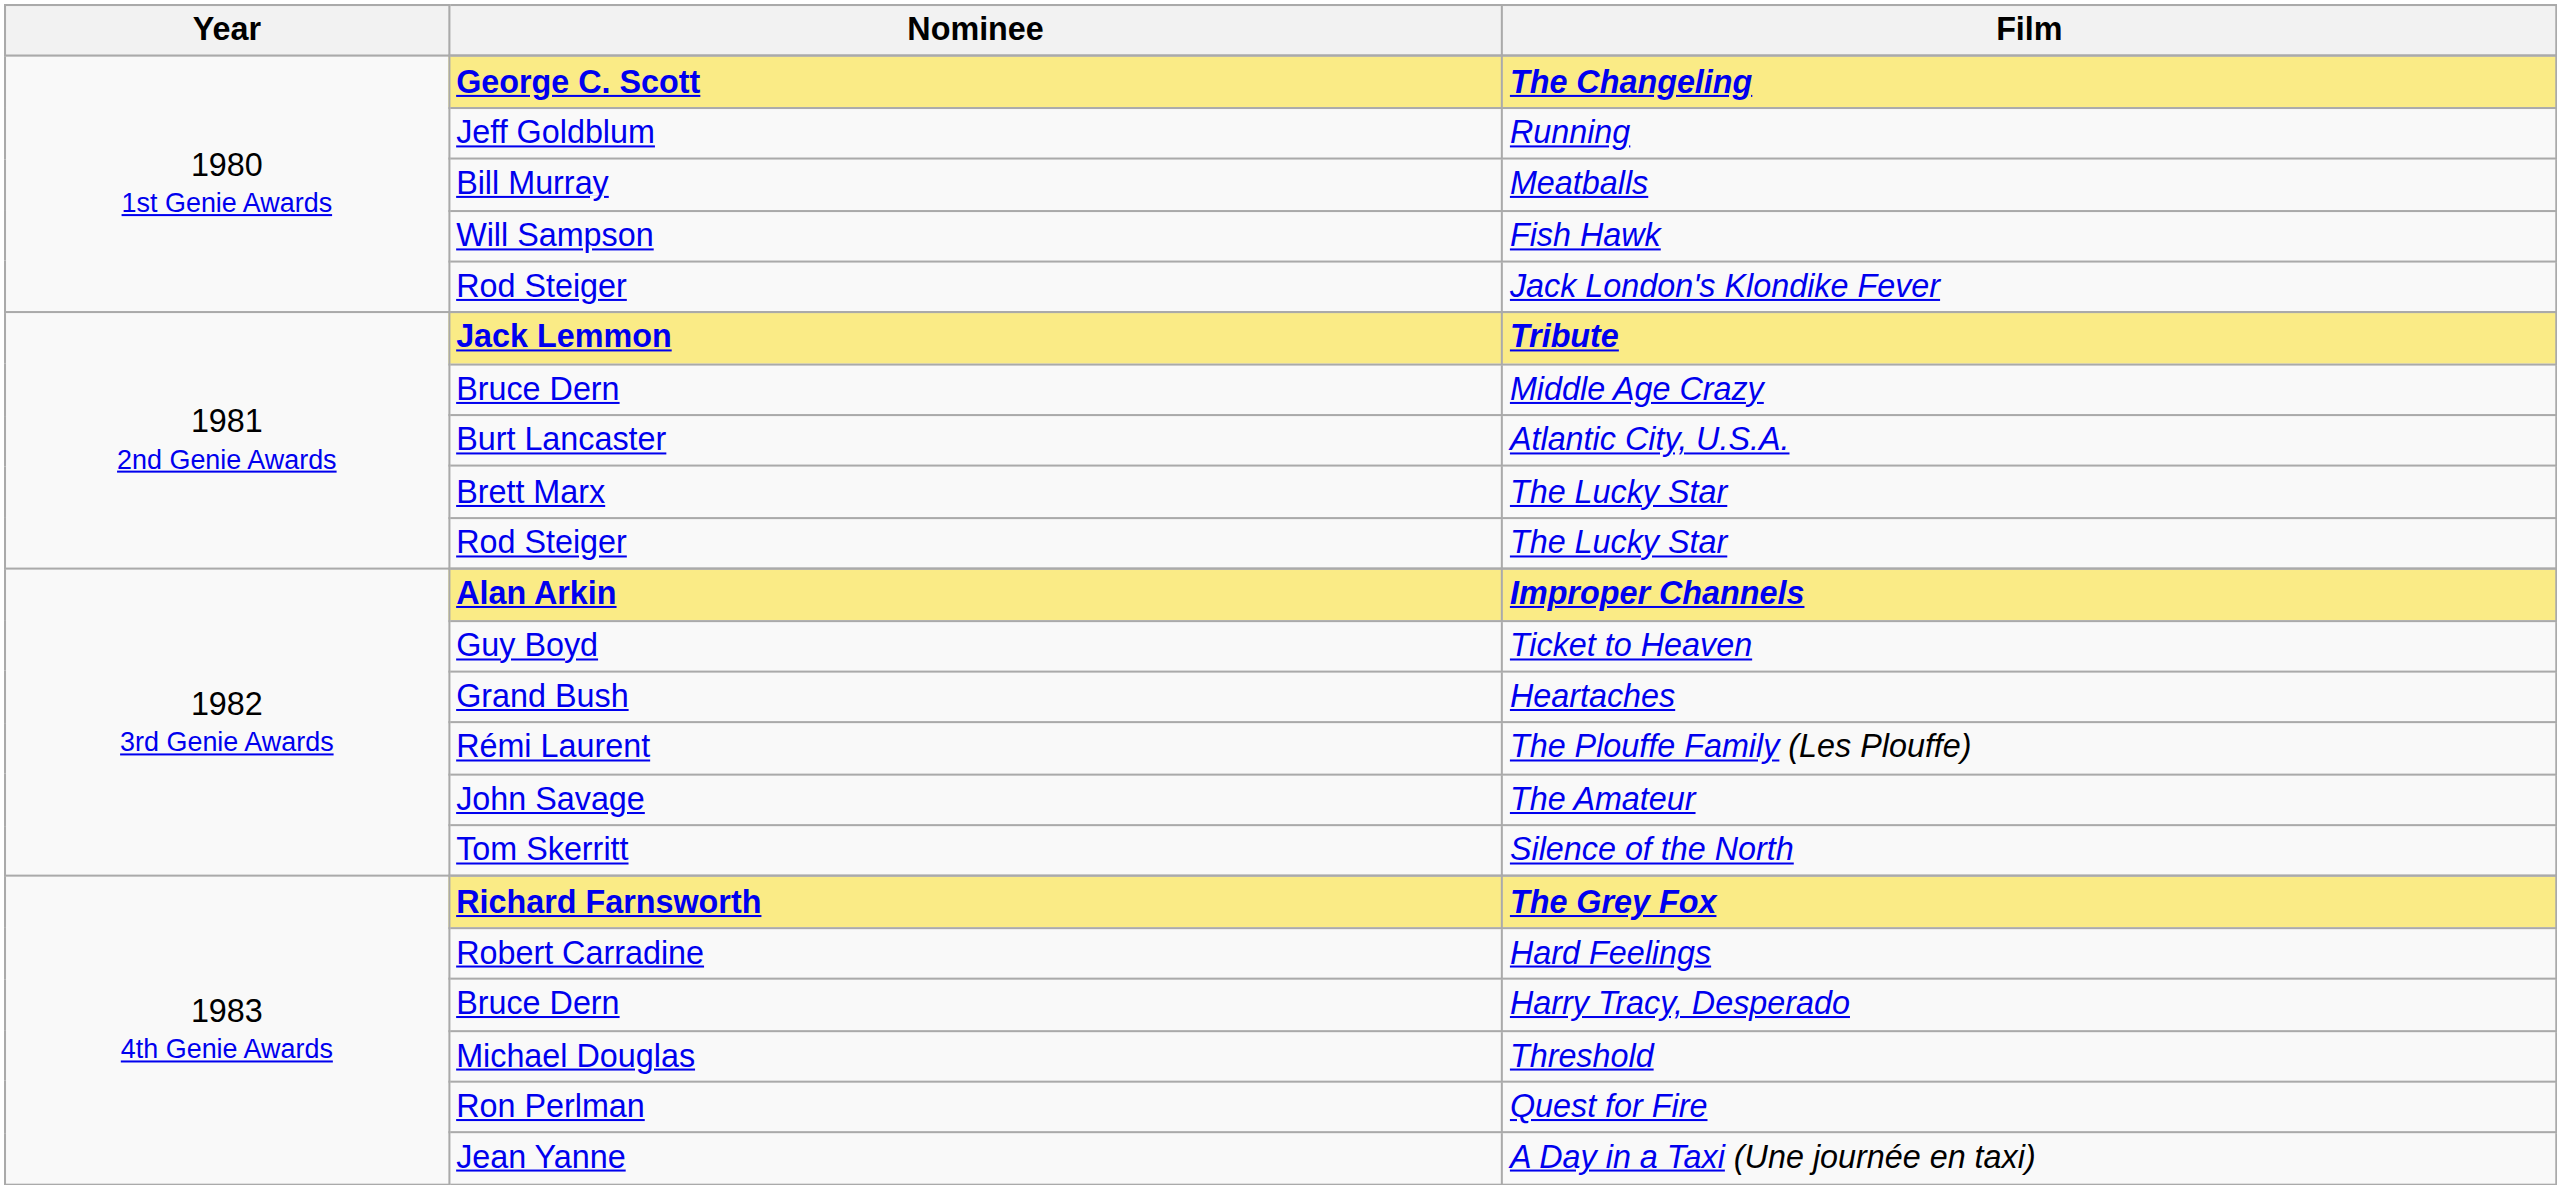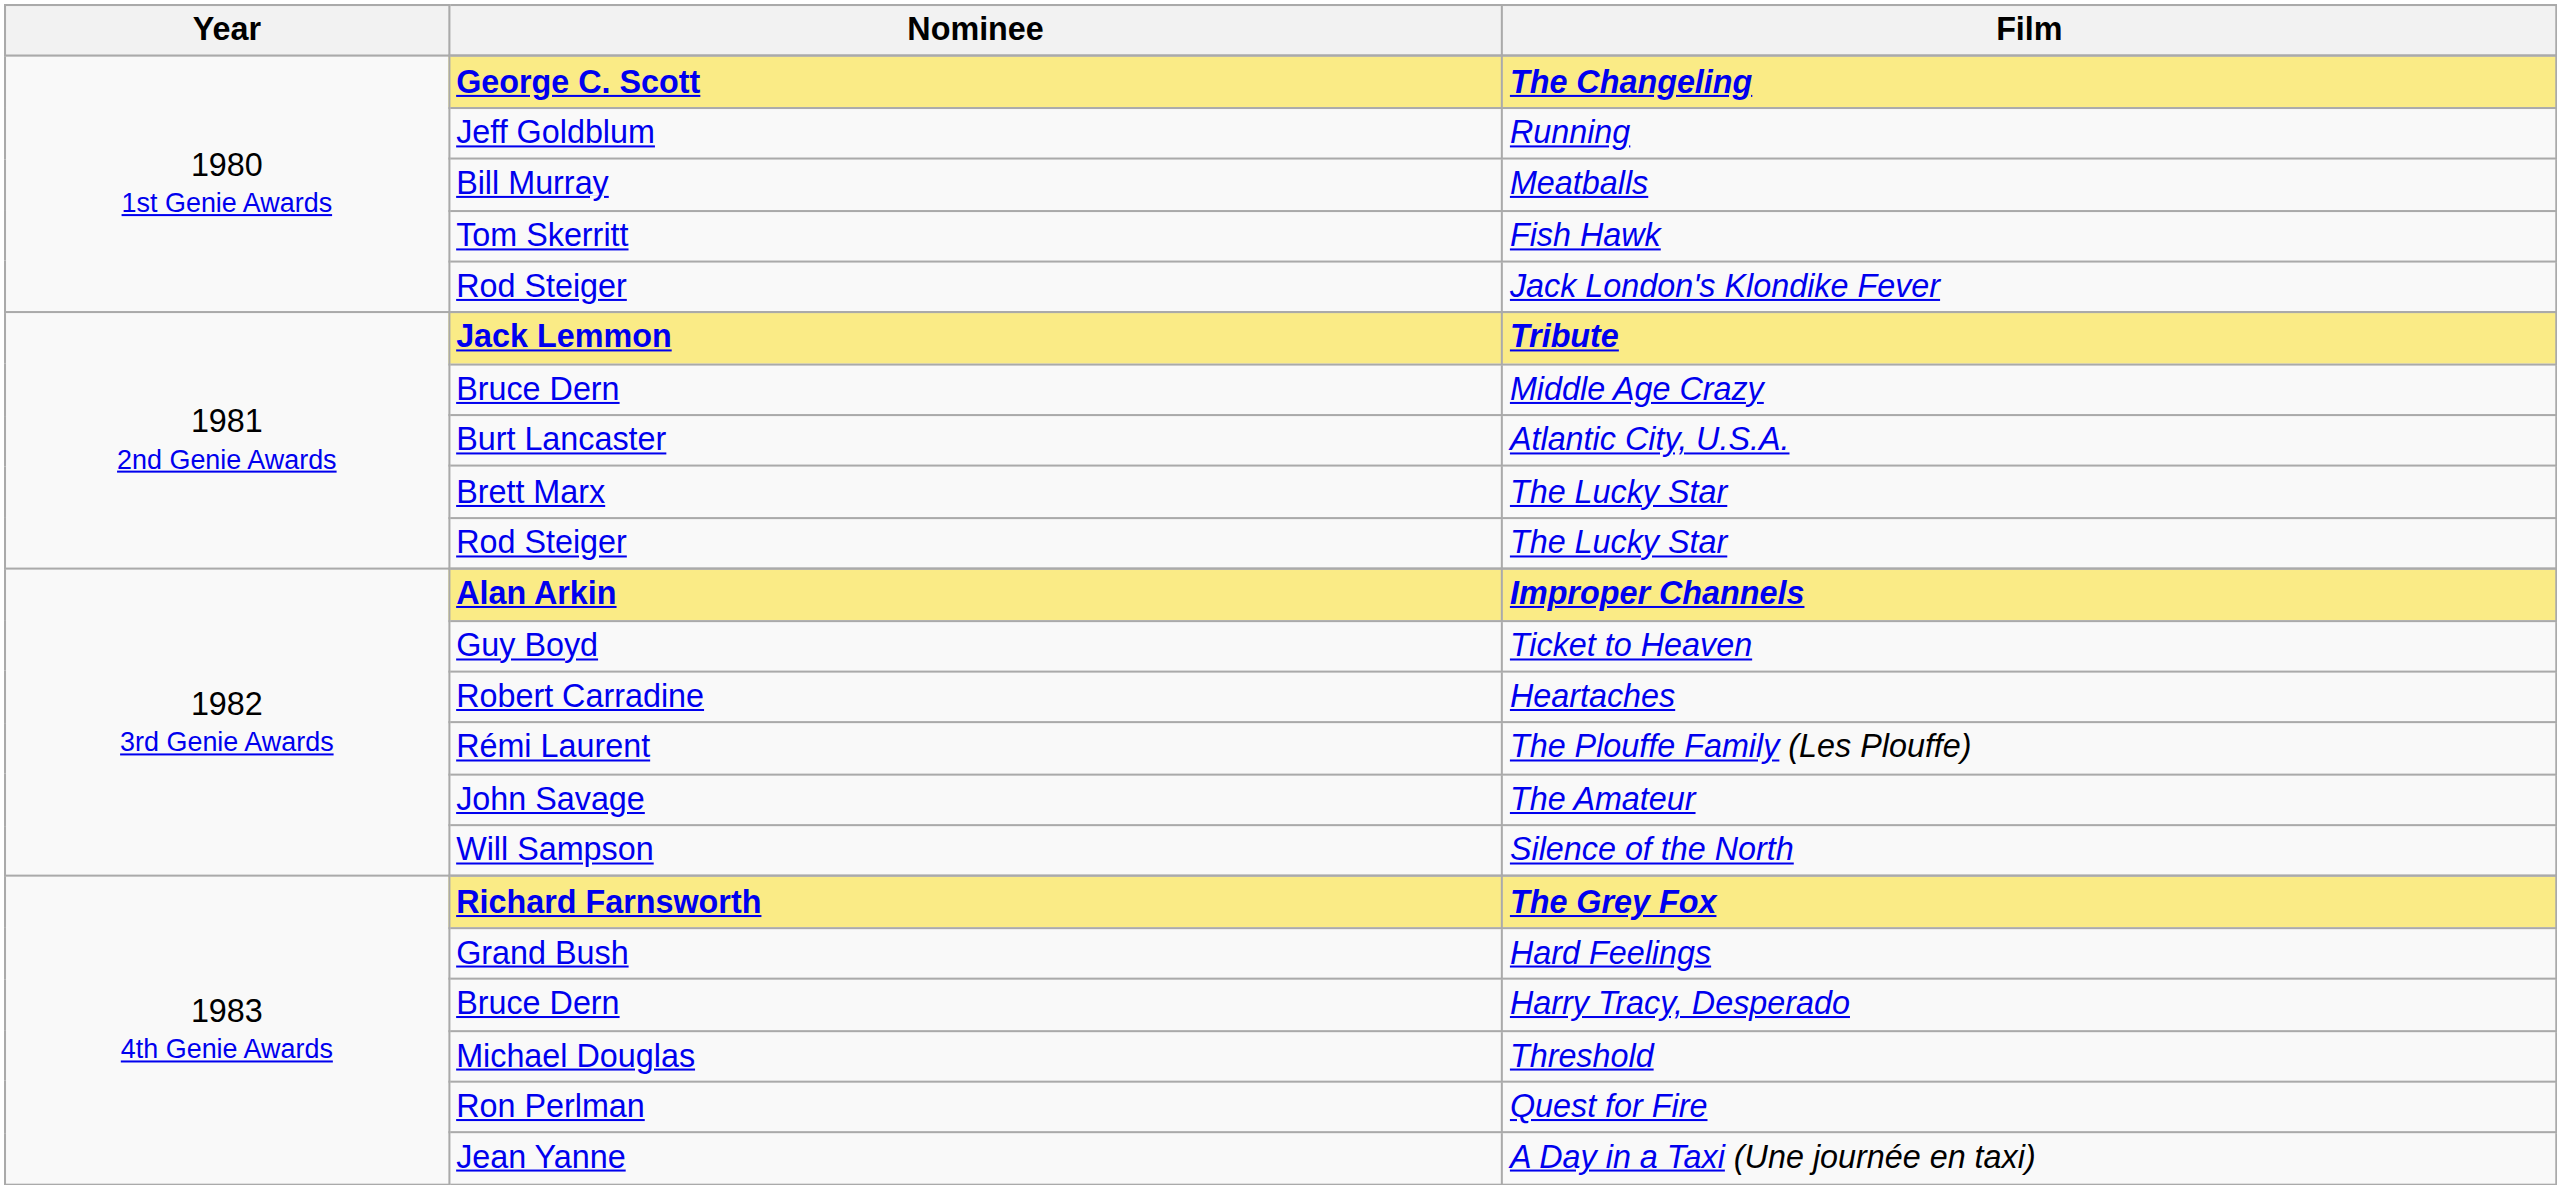Fish Hawk | Nominee: Will Sampson -> Tom Skerritt
Heartaches | Nominee: Grand Bush -> Robert Carradine
Silence of the North | Nominee: Tom Skerritt -> Will Sampson
Hard Feelings | Nominee: Robert Carradine -> Grand Bush
